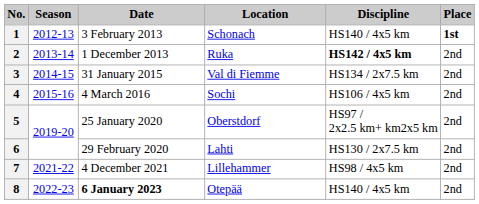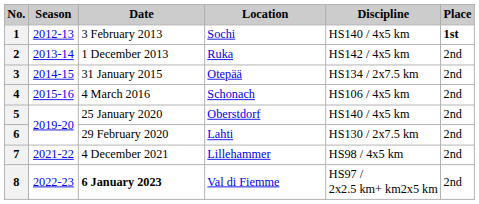1 | Location: Schonach -> Sochi
2 | Discipline: bold -> normal
3 | Location: Val di Fiemme -> Otepää
4 | Location: Sochi -> Schonach
5 | Discipline: HS97 / 2x2.5 km+ km2x5 km -> HS140 / 4x5 km
8 | Location: Otepää -> Val di Fiemme
8 | Discipline: HS140 / 4x5 km -> HS97 / 2x2.5 km+ km2x5 km
